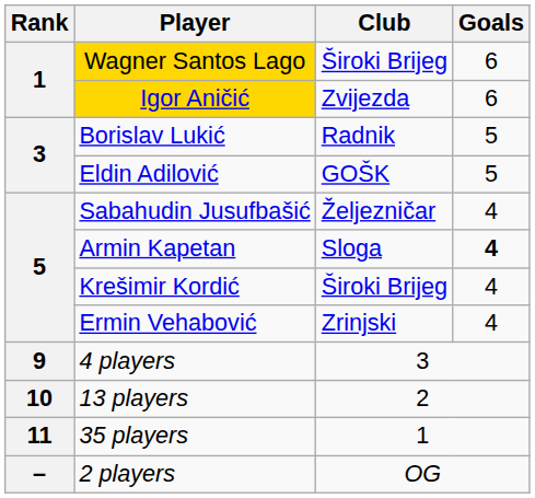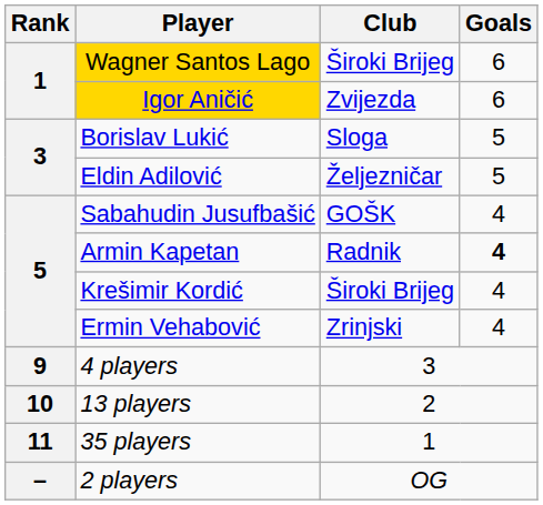Borislav Lukić | Club: Radnik -> Sloga
Eldin Adilović | Club: GOŠK -> Željezničar
Sabahudin Jusufbašić | Club: Željezničar -> GOŠK
Armin Kapetan | Club: Sloga -> Radnik
